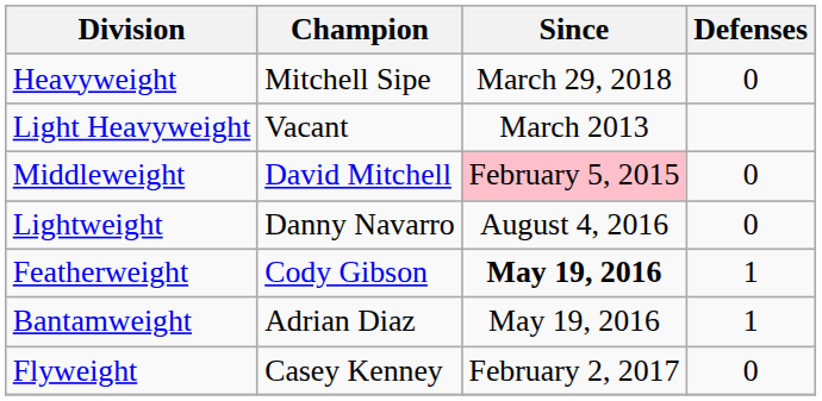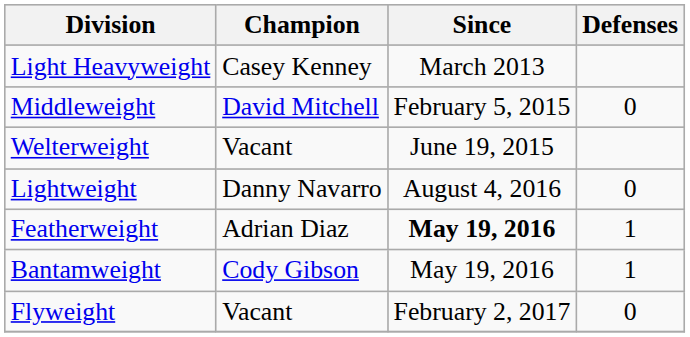- row: Heavyweight | Mitchell Sipe | March 29, 2018 | 0
Light Heavyweight | Champion: Vacant -> Casey Kenney
Middleweight | Since: pink background -> no background
+ row: Welterweight | Vacant | June 19, 2015
Featherweight | Champion: Cody Gibson -> Adrian Diaz
Bantamweight | Champion: Adrian Diaz -> Cody Gibson
Flyweight | Champion: Casey Kenney -> Vacant
